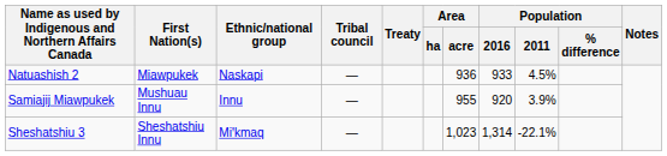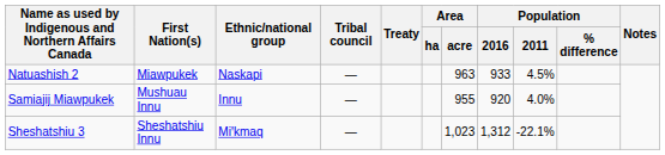Natuashish 2 | Area / acre: 936 -> 963
Samiajij Miawpukek | Population / 2011: 3.9% -> 4.0%
Sheshatshiu 3 | Population / 2016: 1,314 -> 1,312
